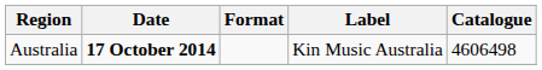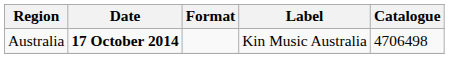Australia | Catalogue: 4606498 -> 4706498
